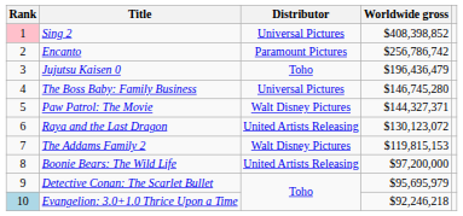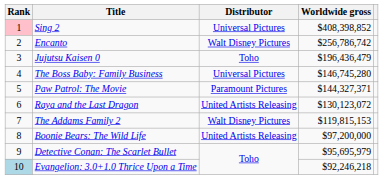Encanto | Distributor: Paramount Pictures -> Walt Disney Pictures
Paw Patrol: The Movie | Distributor: Walt Disney Pictures -> Paramount Pictures
